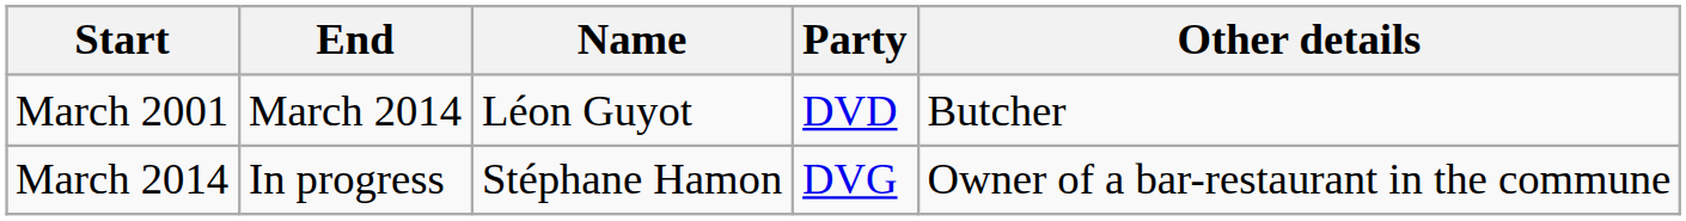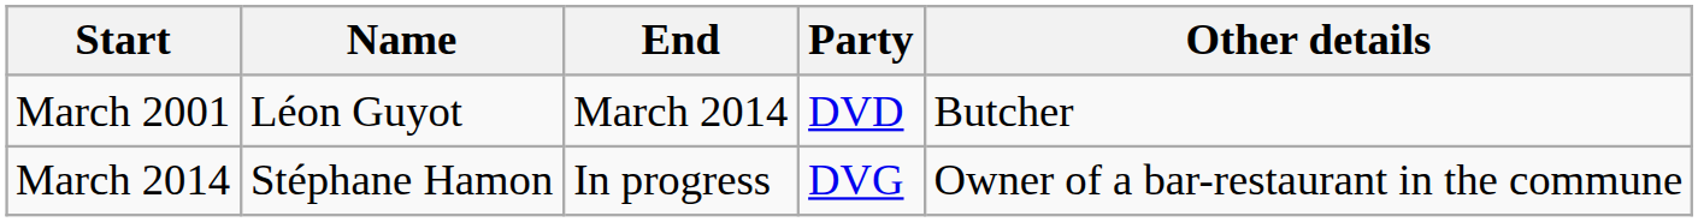columns swapped: End <-> Name
